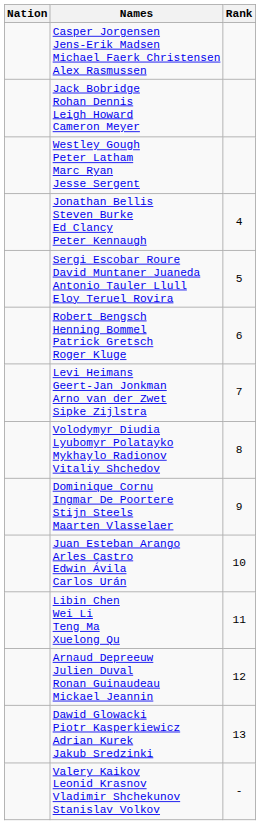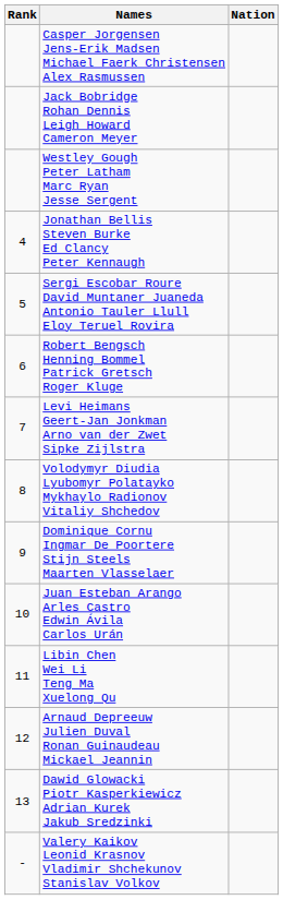columns swapped: Rank <-> Nation
